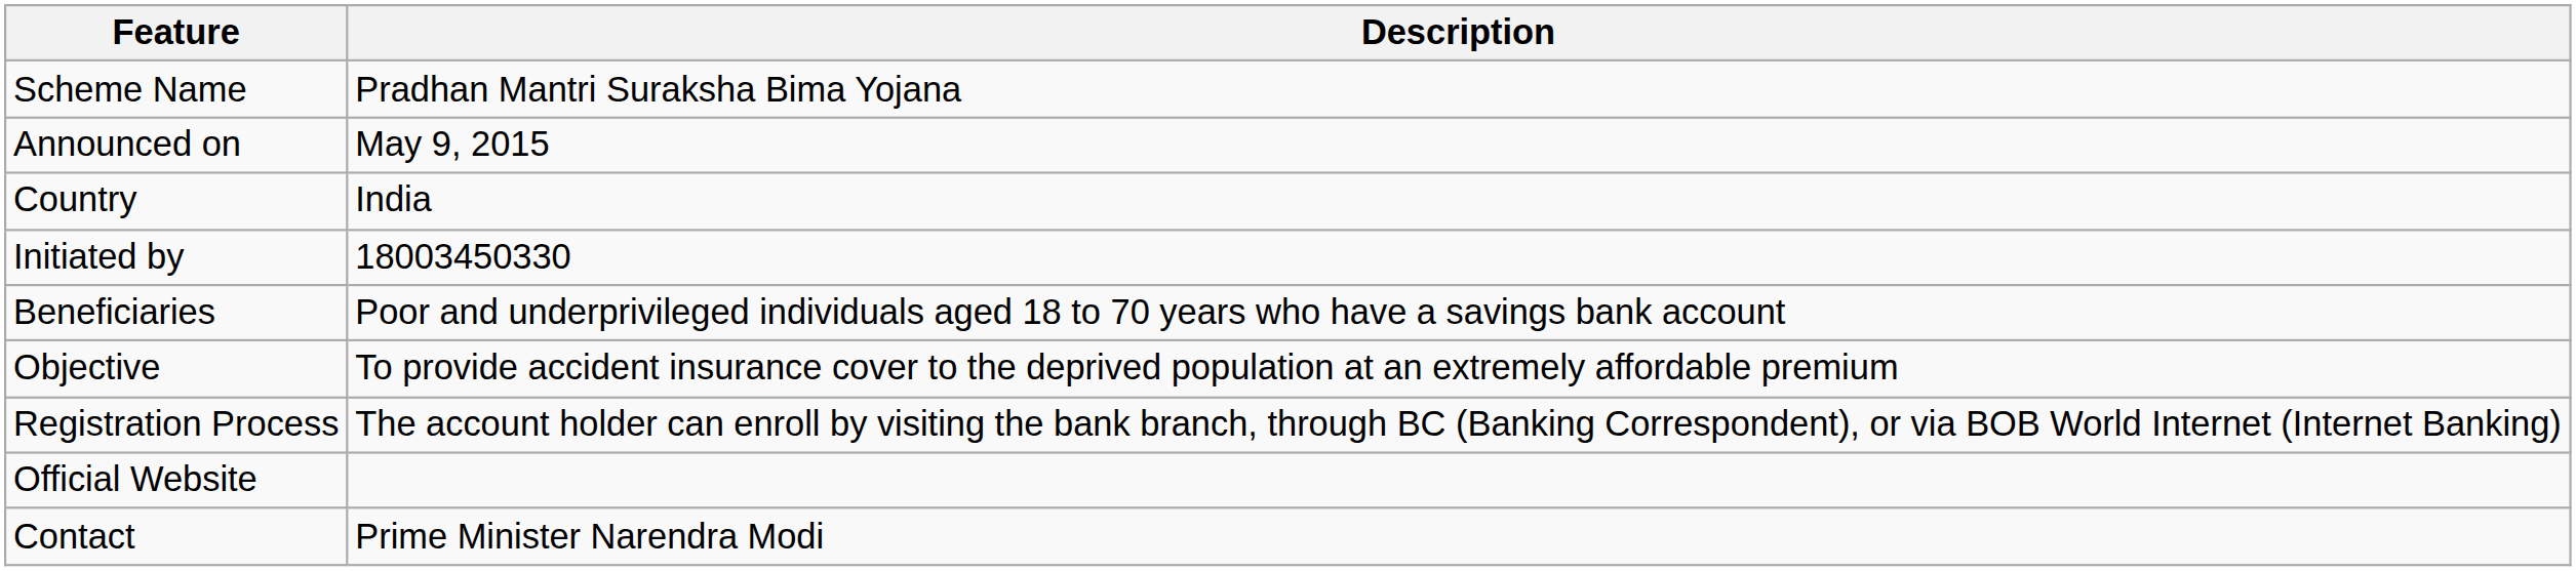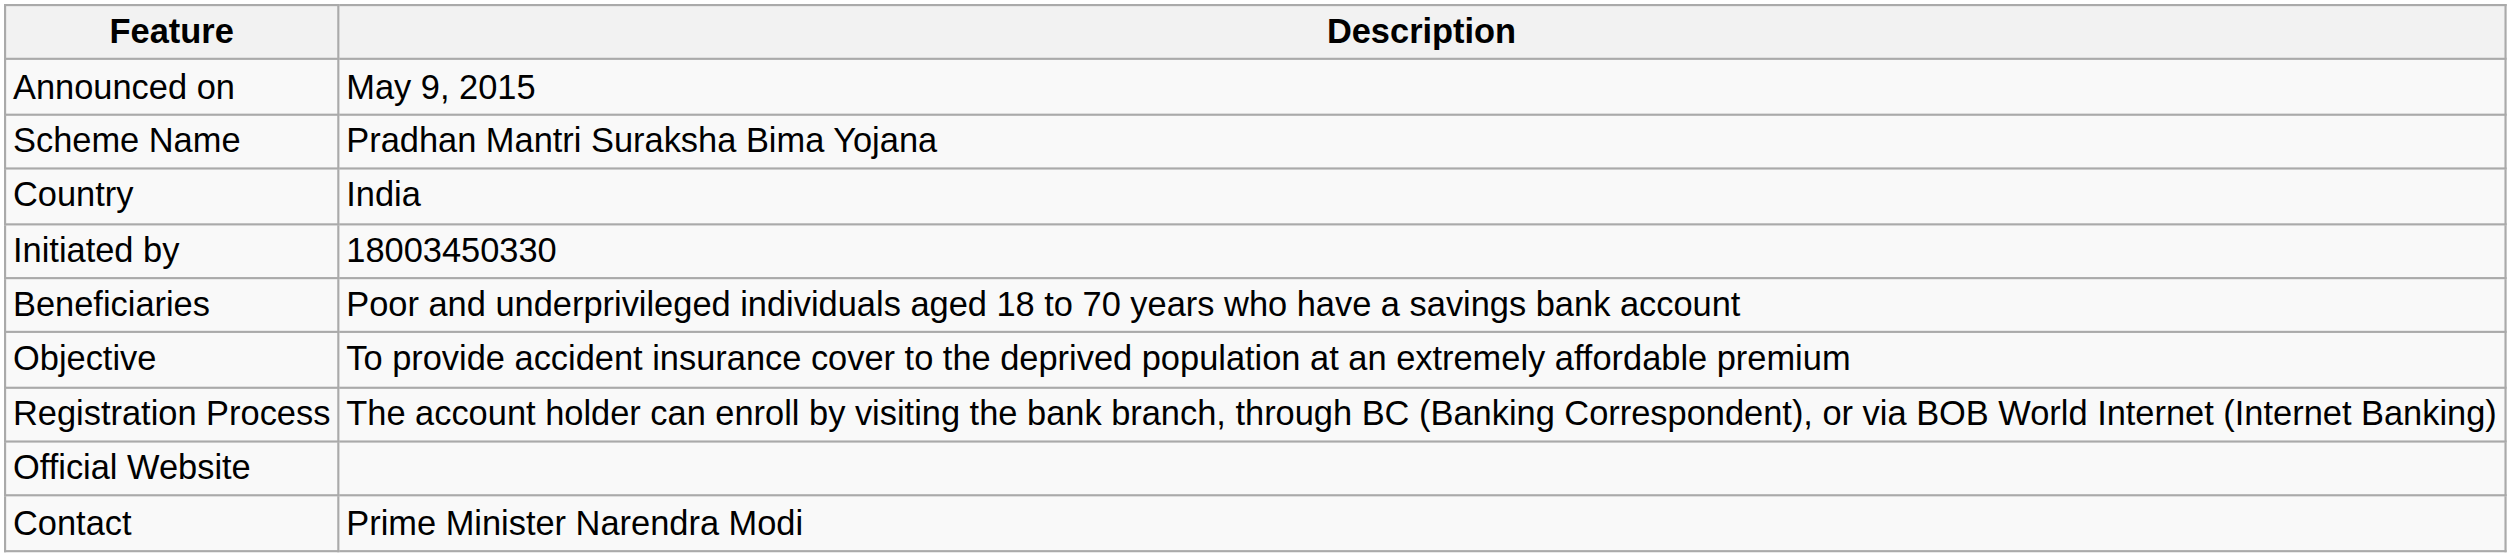rows swapped: Scheme Name <-> Announced on
